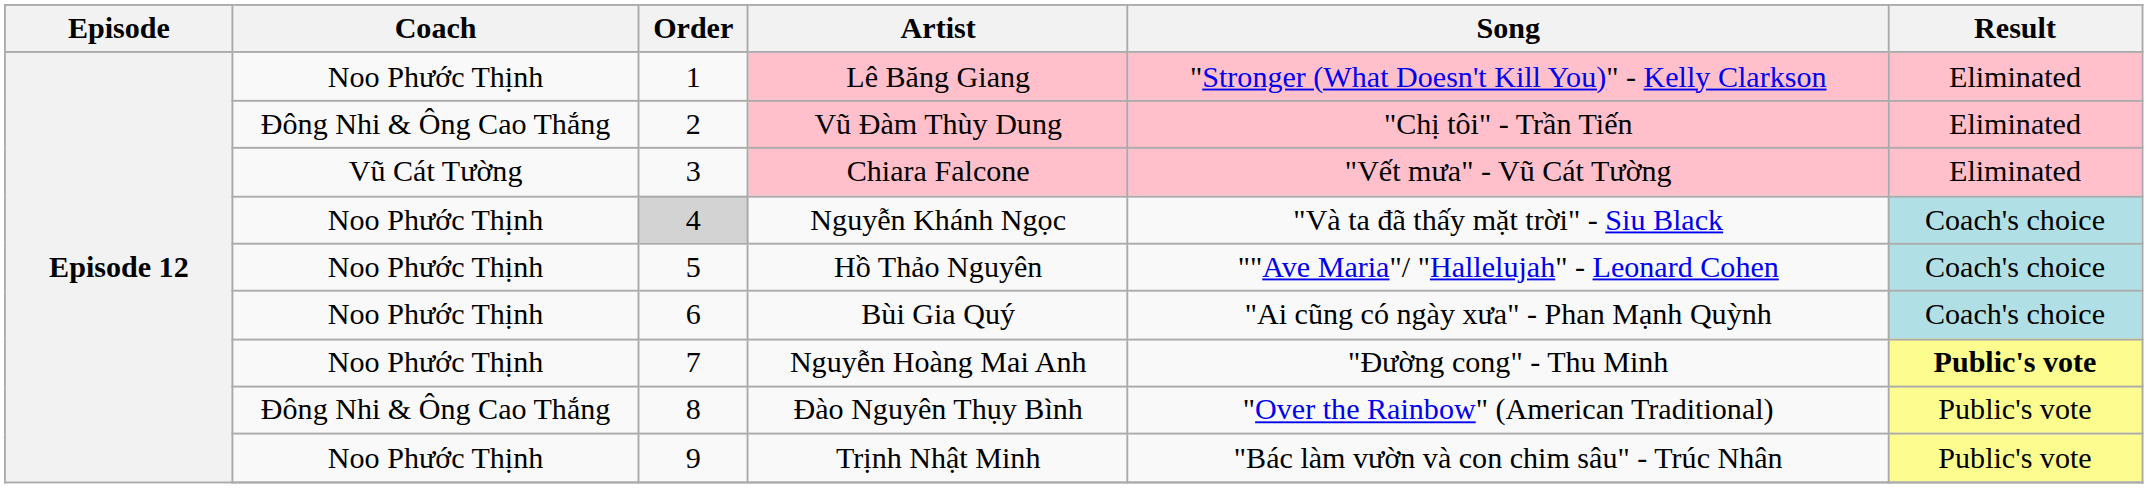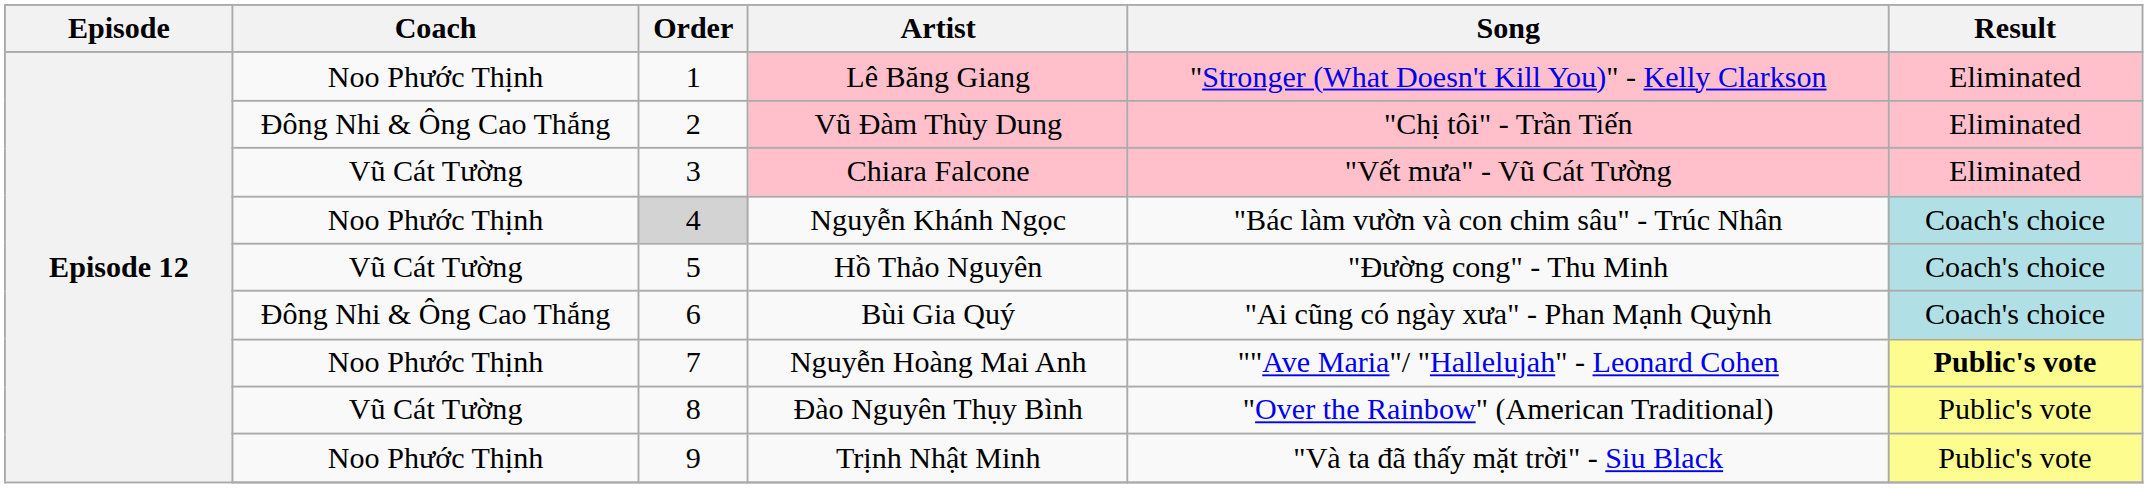Nguyễn Khánh Ngọc | Song: "Và ta đã thấy mặt trời" - Siu Black -> "Bác làm vườn và con chim sâu" - Trúc Nhân
Hồ Thảo Nguyên | Coach: Noo Phước Thịnh -> Vũ Cát Tường
Hồ Thảo Nguyên | Song: ""Ave Maria"/ "Hallelujah" - Leonard Cohen -> "Đường cong" - Thu Minh
Bùi Gia Quý | Coach: Noo Phước Thịnh -> Đông Nhi & Ông Cao Thắng
Nguyễn Hoàng Mai Anh | Song: "Đường cong" - Thu Minh -> ""Ave Maria"/ "Hallelujah" - Leonard Cohen
Đào Nguyên Thụy Bình | Coach: Đông Nhi & Ông Cao Thắng -> Vũ Cát Tường
Trịnh Nhật Minh | Song: "Bác làm vườn và con chim sâu" - Trúc Nhân -> "Và ta đã thấy mặt trời" - Siu Black
